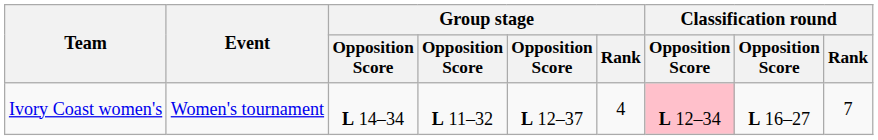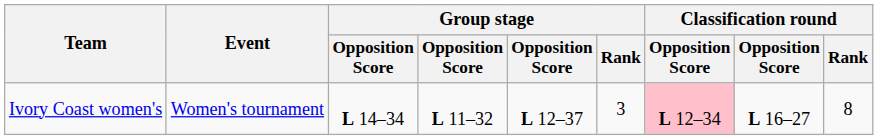Ivory Coast women's | Group stage / Rank: 4 -> 3
Ivory Coast women's | Classification round / Rank: 7 -> 8
